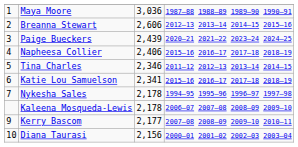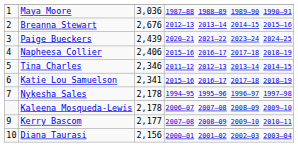Breanna Stewart | column 3: 2,606 -> 2,676
